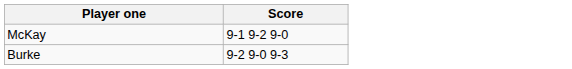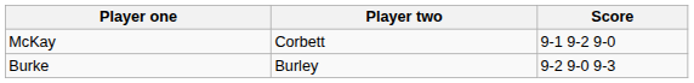+ column: Player two | Corbett | Burley
